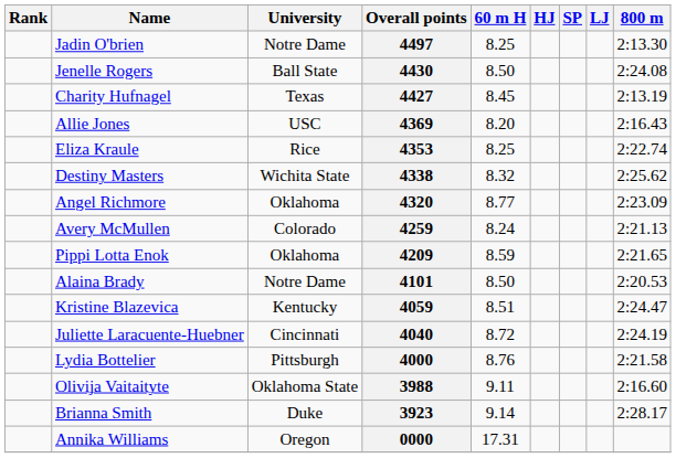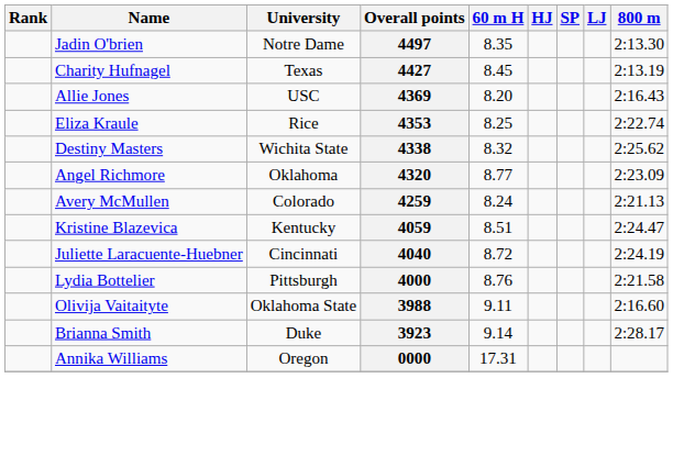4497 | 60 m H: 8.25 -> 8.35
- row: Jenelle Rogers | Ball State | 4430 | 8.50 | 2:24.08
- row: Pippi Lotta Enok | Oklahoma | 4209 | 8.59 | 2:21.65
- row: Alaina Brady | Notre Dame | 4101 | 8.50 | 2:20.53
